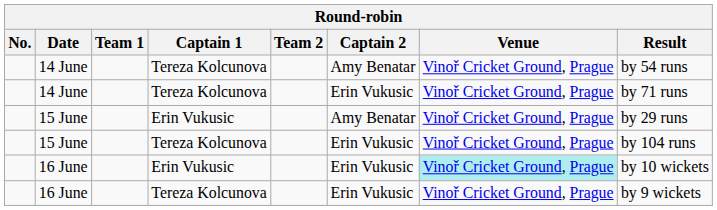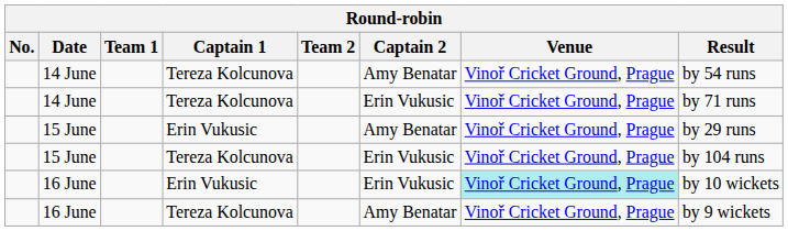16 June / Tereza Kolcunova | Captain 2: Erin Vukusic -> Amy Benatar
